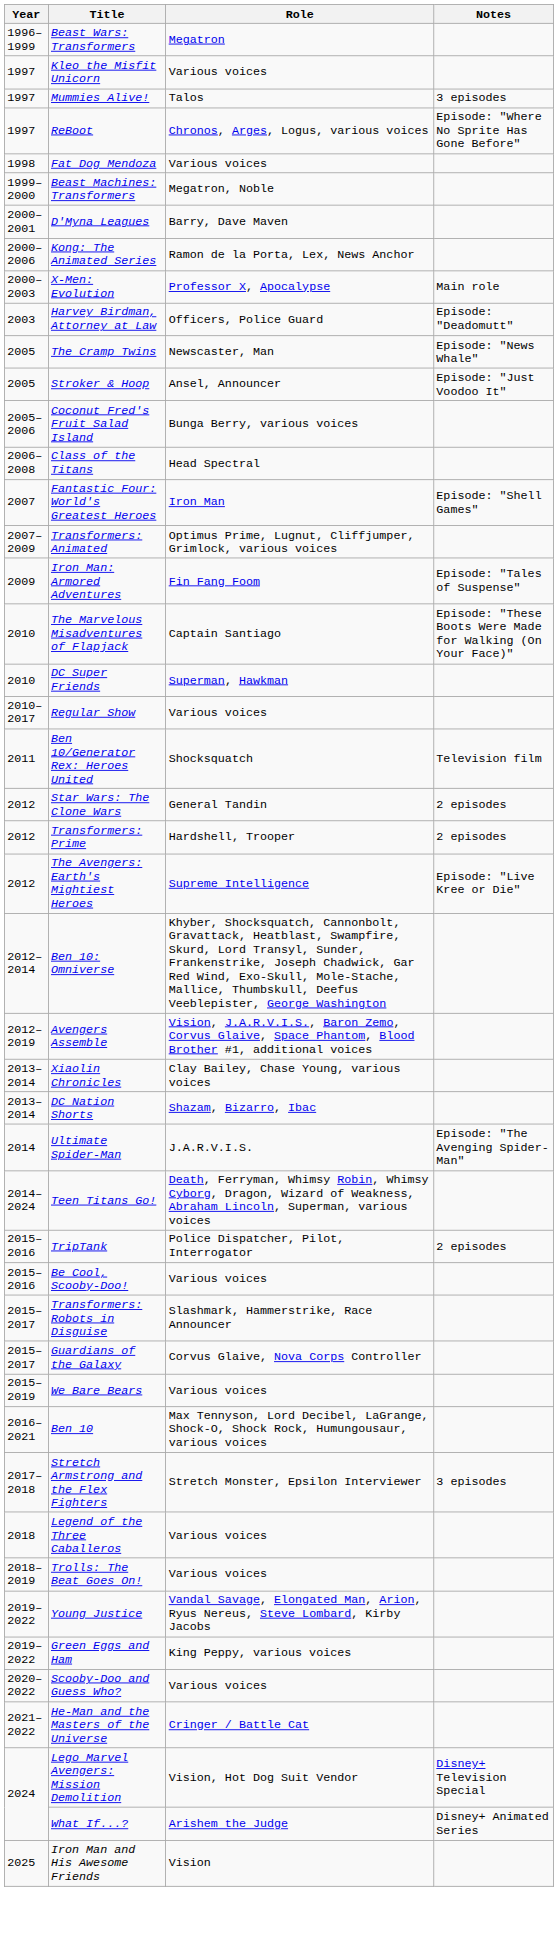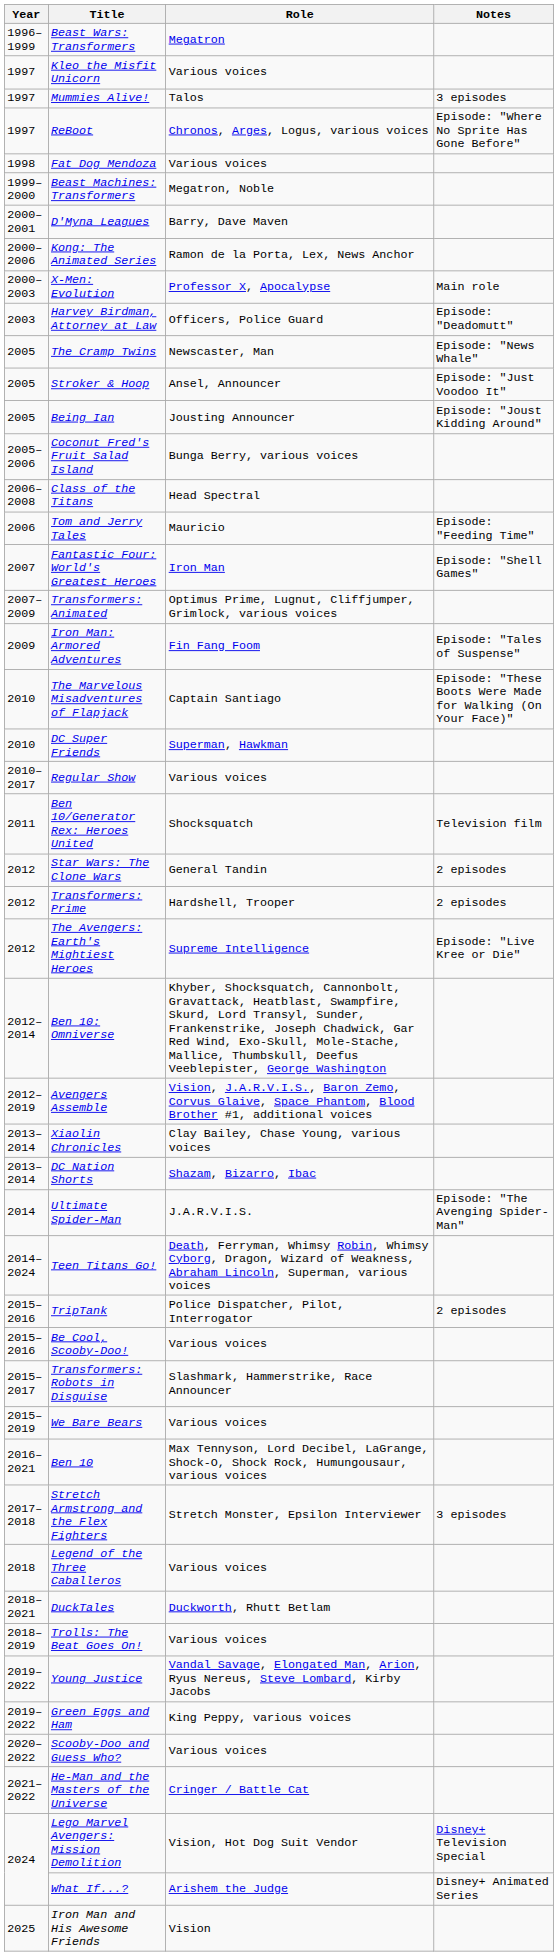+ row: 2005 | Being Ian | Jousting Announcer | Episode: "Joust Kidding Around"
+ row: 2006 | Tom and Jerry Tales | Mauricio | Episode: "Feeding Time"
- row: 2015–2017 | Guardians of the Galaxy | Corvus Glaive, Nova Corps Controller
+ row: 2018–2021 | DuckTales | Duckworth, Rhutt Betlam
